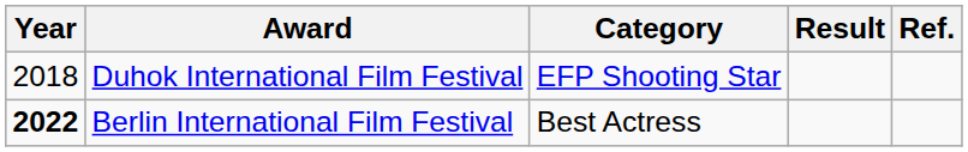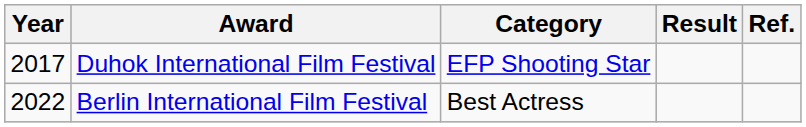Duhok International Film Festival | Year: 2018 -> 2017
Berlin International Film Festival | Year: bold -> normal
